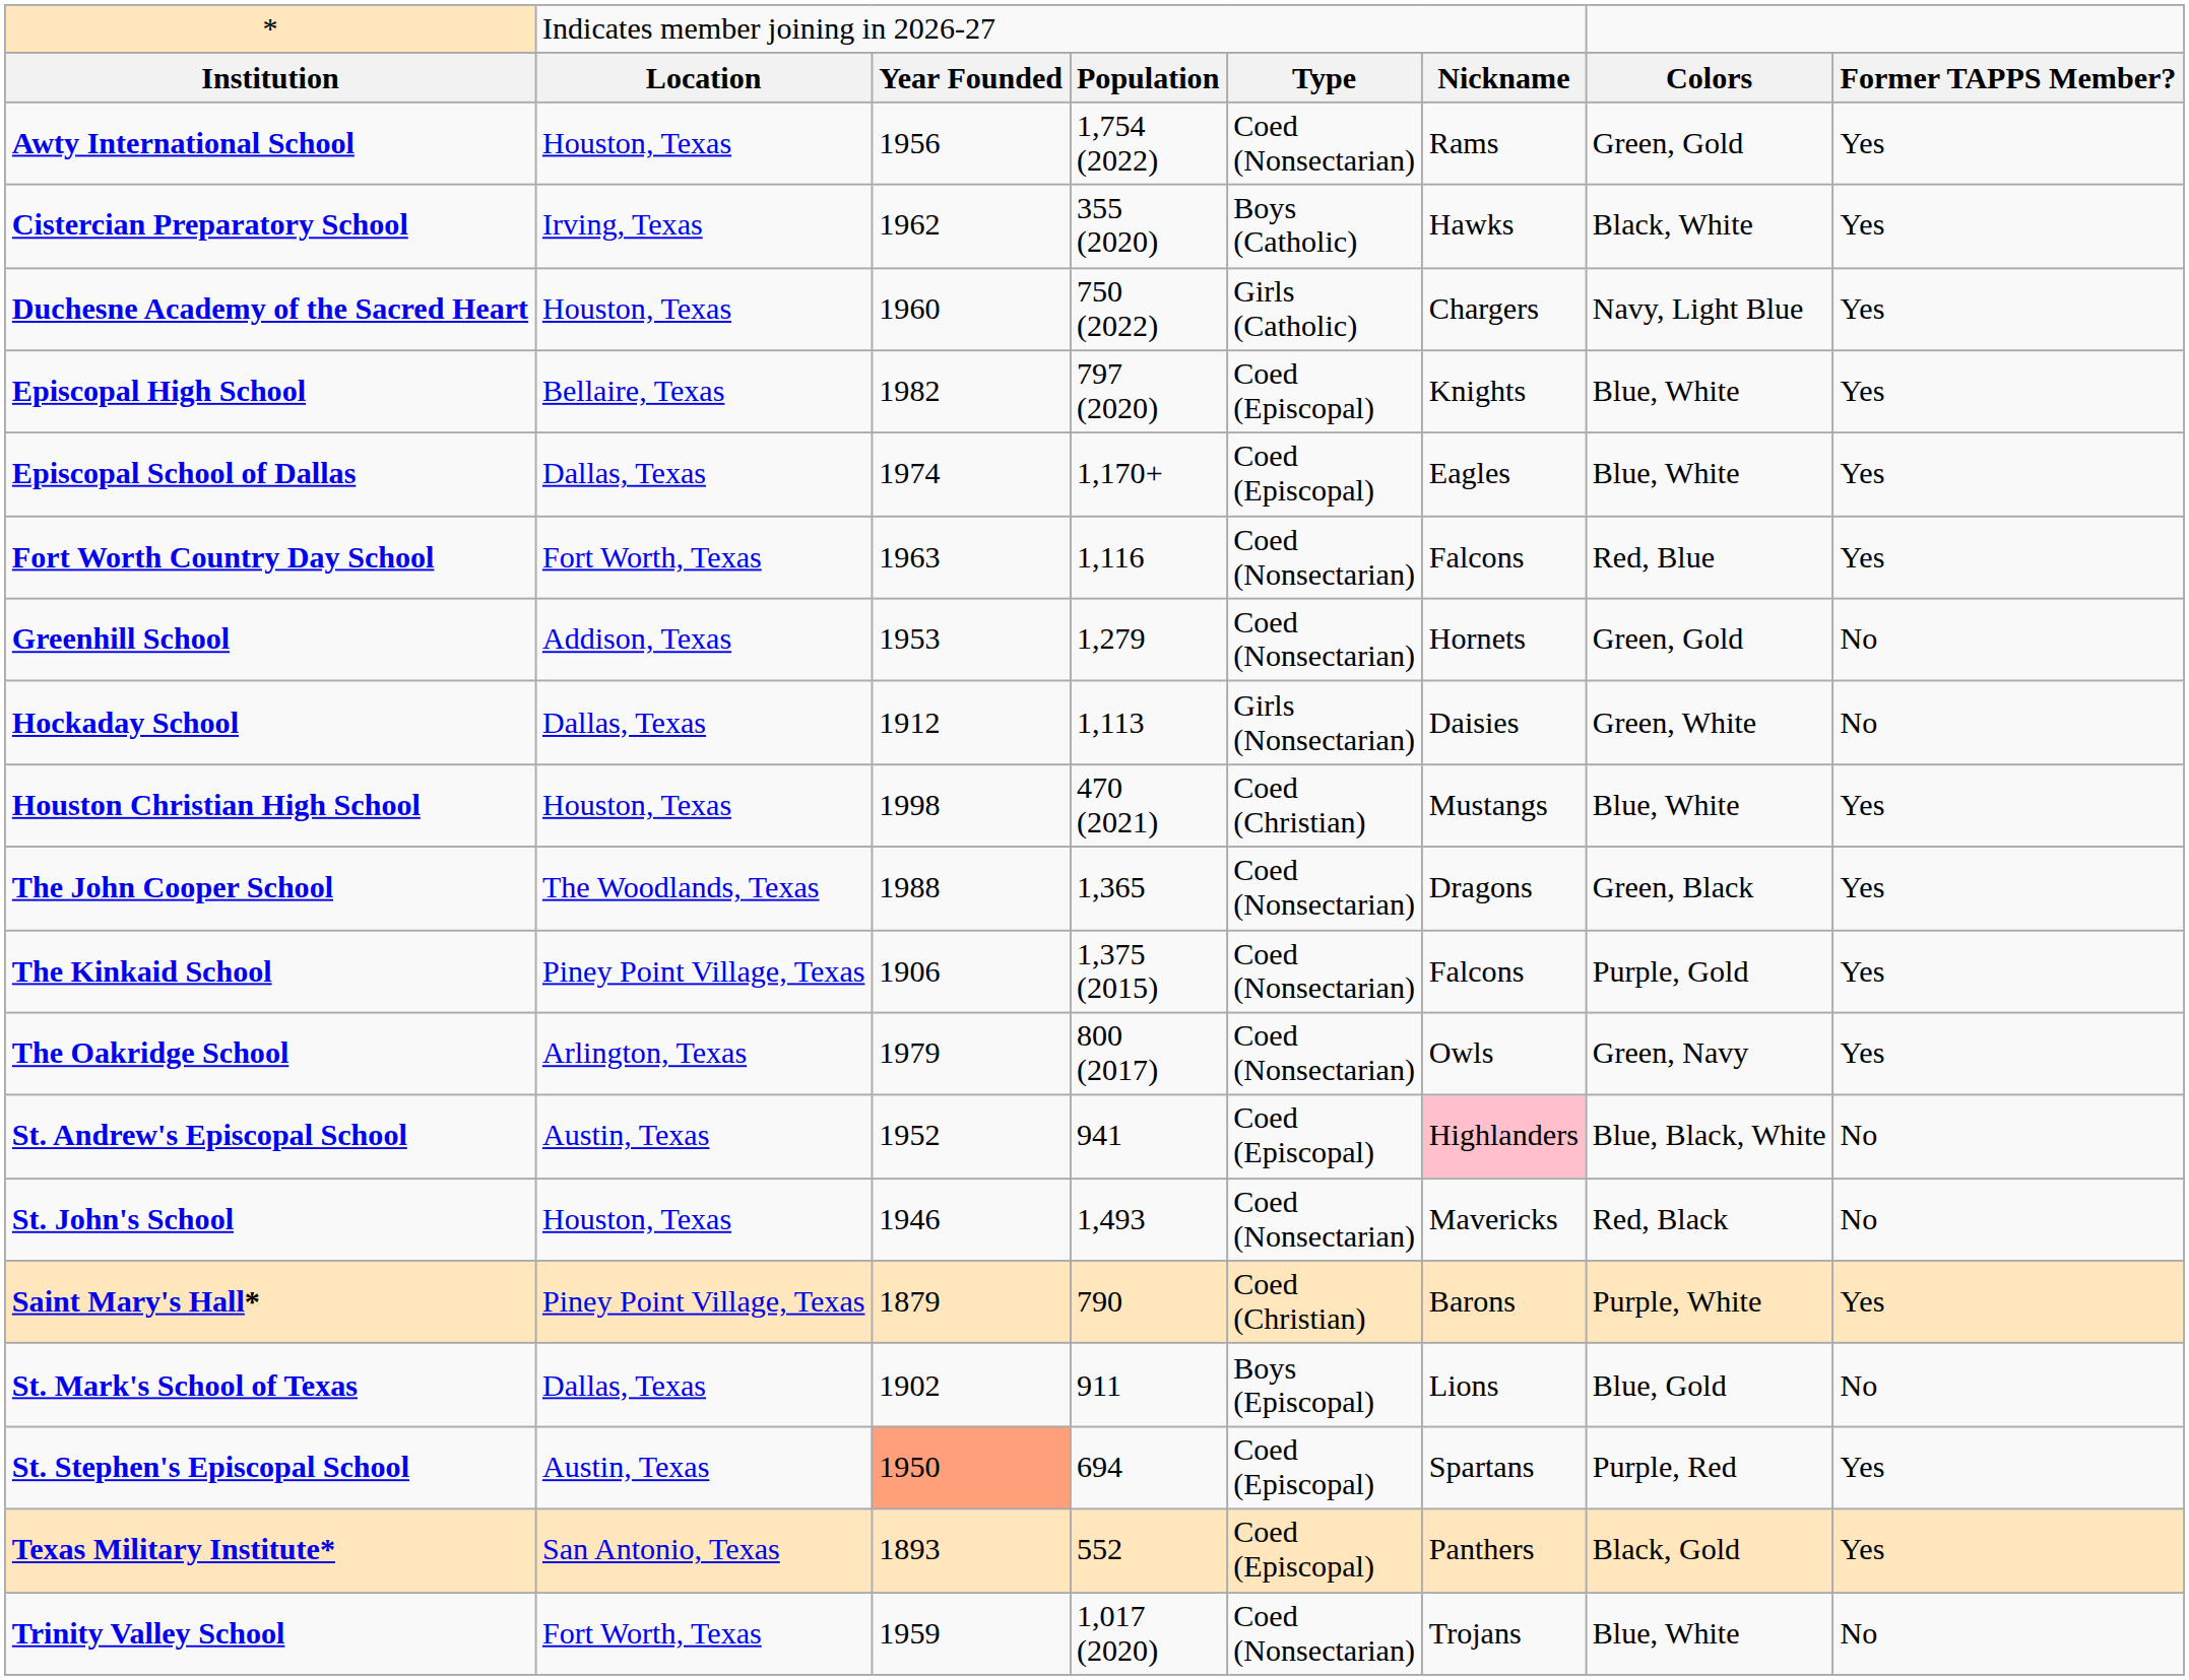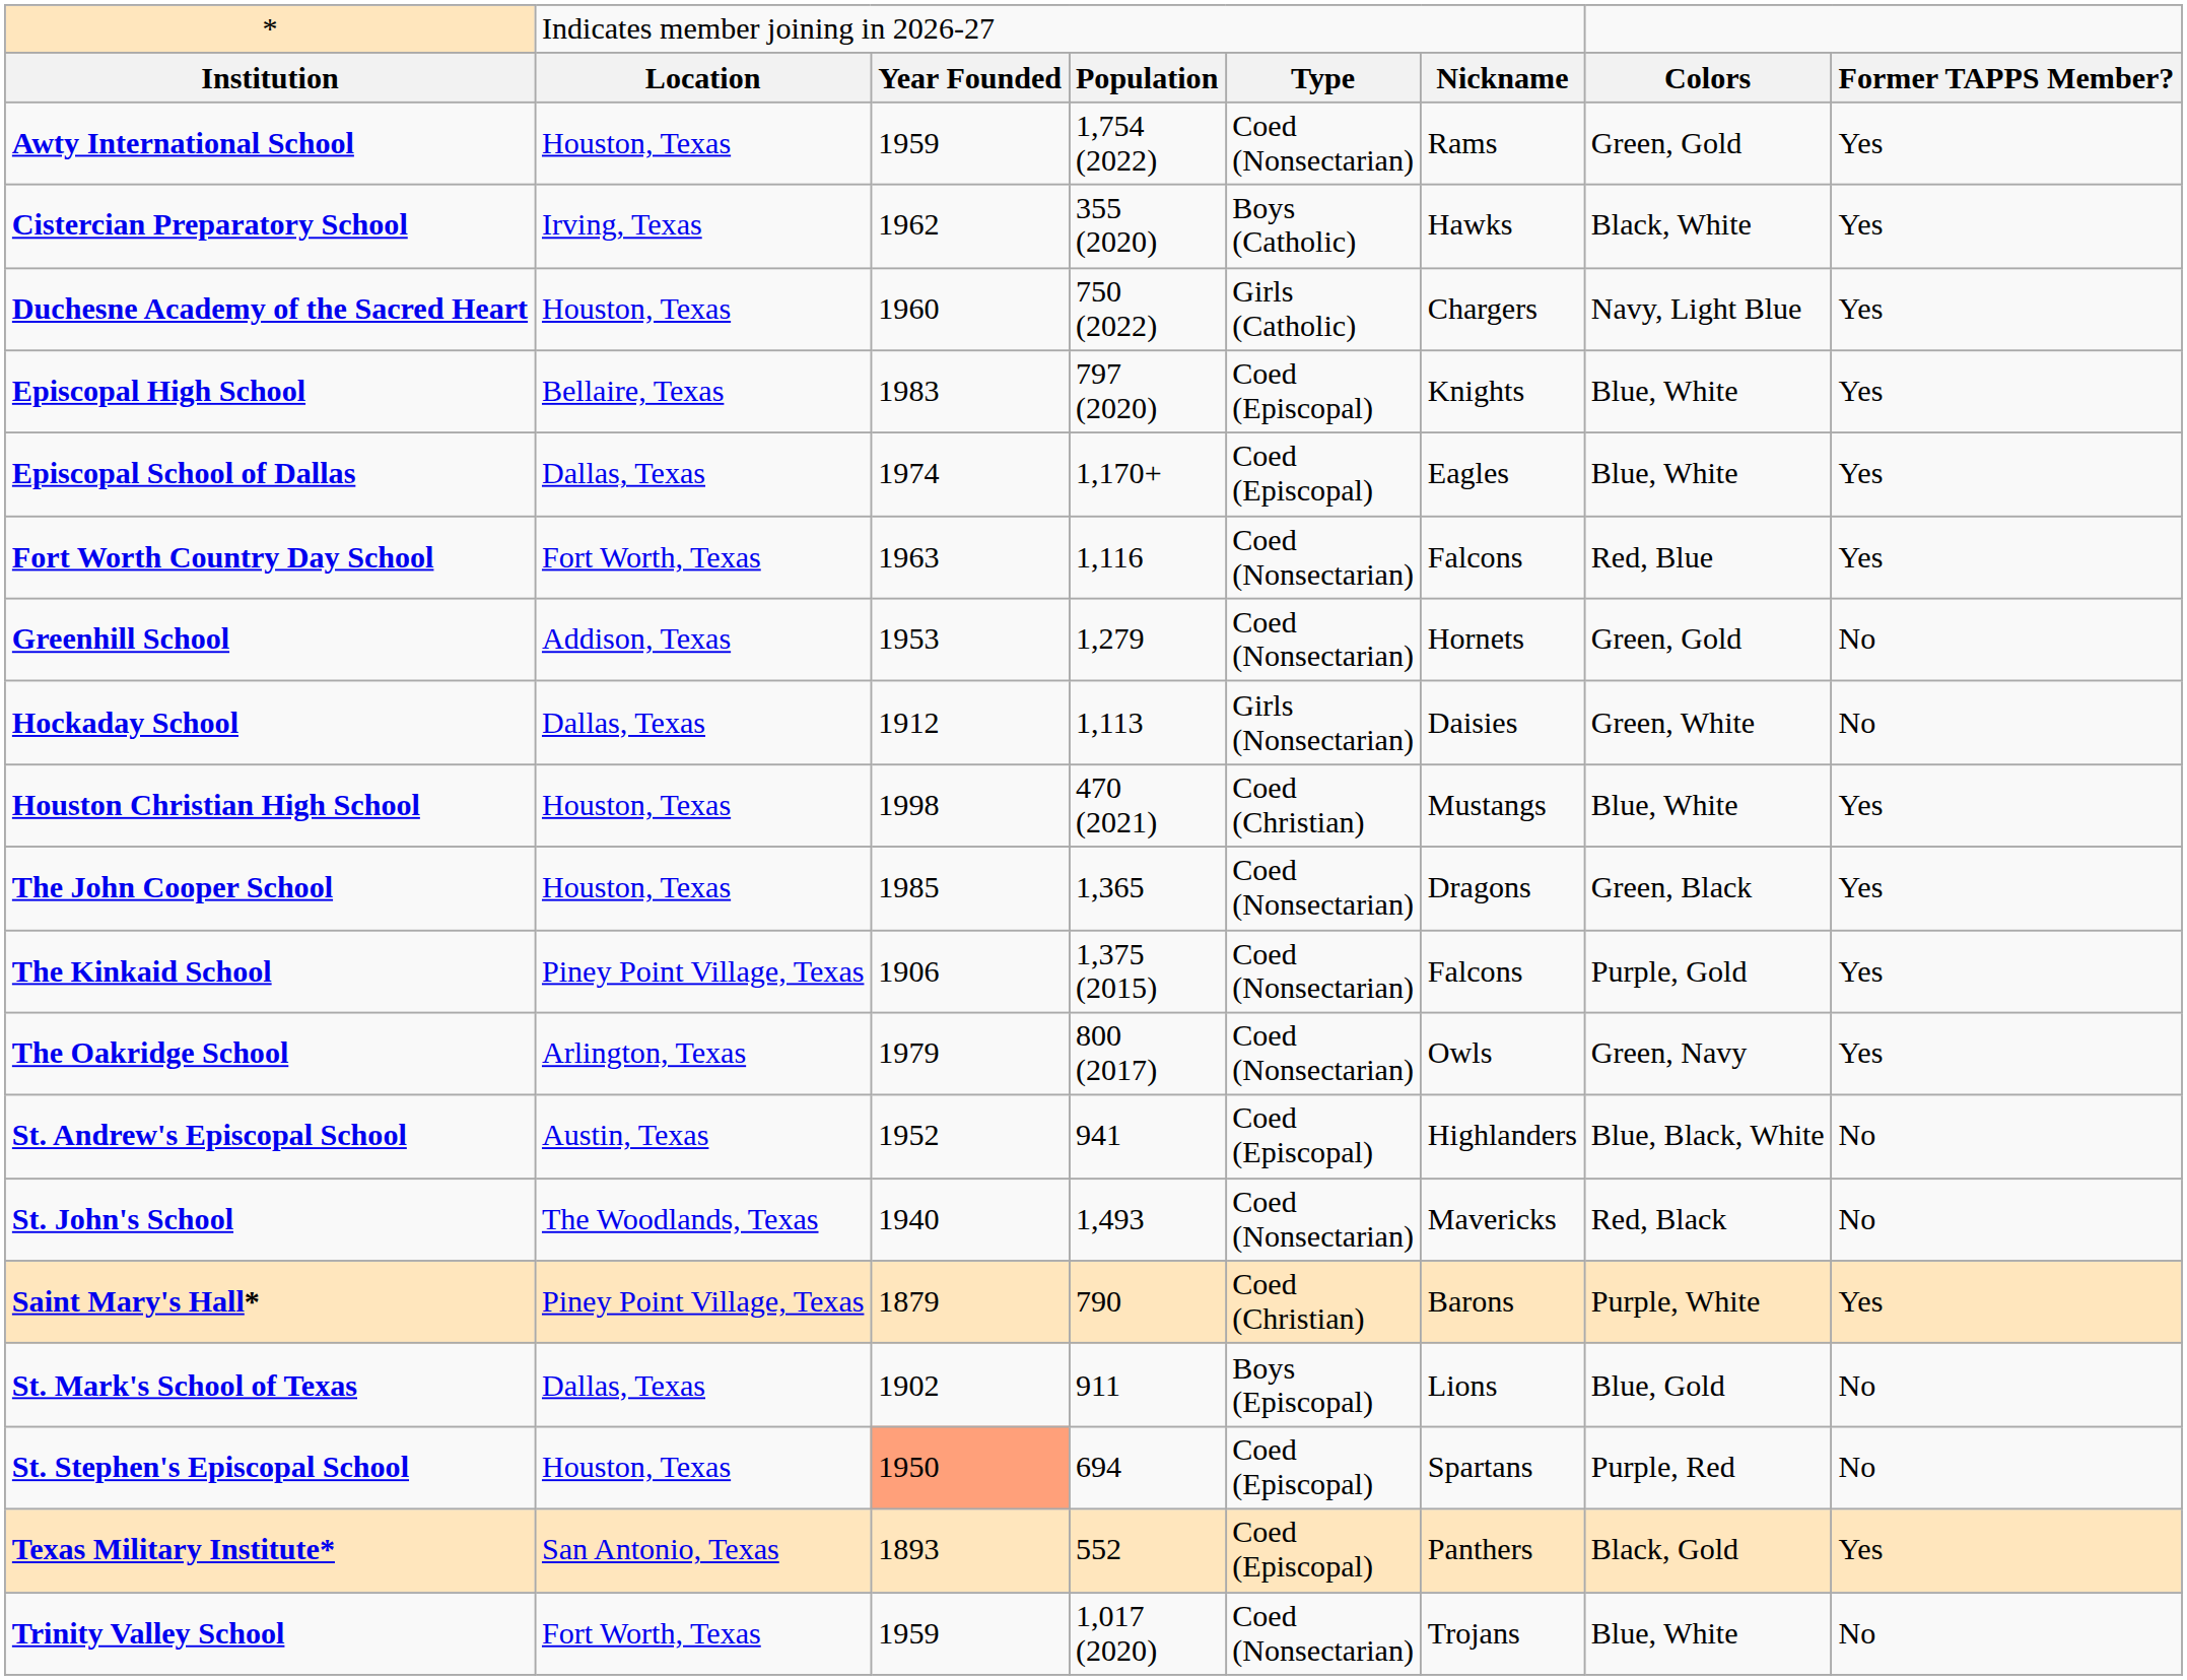Awty International School | column 3: 1956 -> 1959
Episcopal High School | column 3: 1982 -> 1983
The John Cooper School | column 2: The Woodlands, Texas -> Houston, Texas
The John Cooper School | column 3: 1988 -> 1985
St. Andrew's Episcopal School | column 6: pink background -> no background
St. John's School | column 2: Houston, Texas -> The Woodlands, Texas
St. John's School | column 3: 1946 -> 1940
St. Stephen's Episcopal School | column 2: Austin, Texas -> Houston, Texas
St. Stephen's Episcopal School | column 8: Yes -> No
